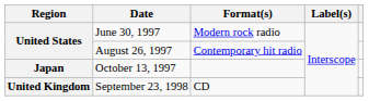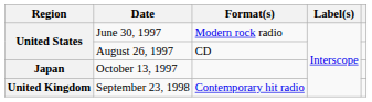August 26, 1997 | Format(s): Contemporary hit radio -> CD
September 23, 1998 | Format(s): CD -> Contemporary hit radio
